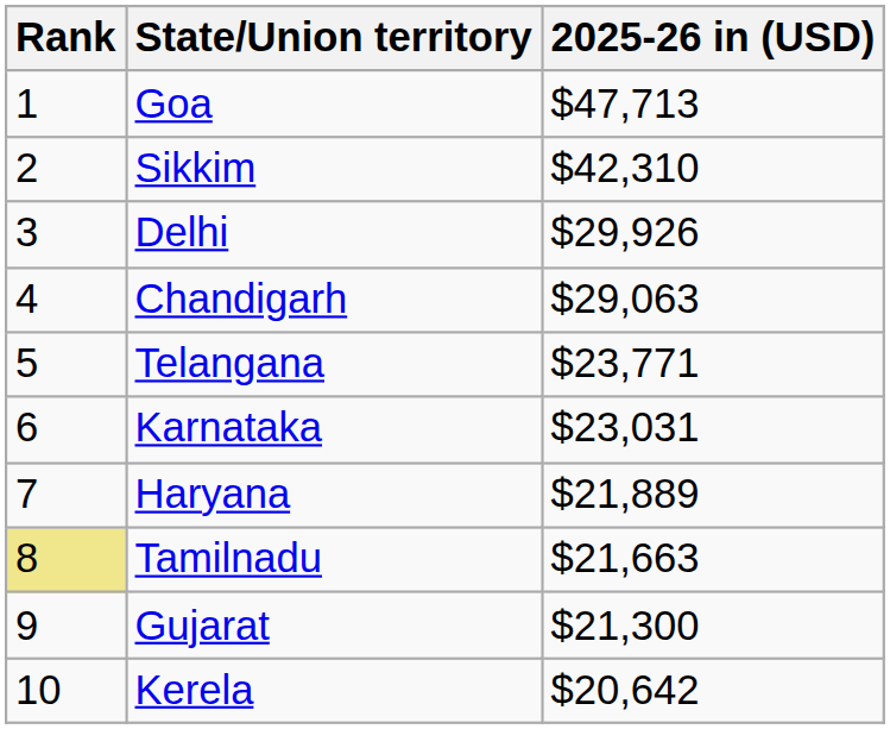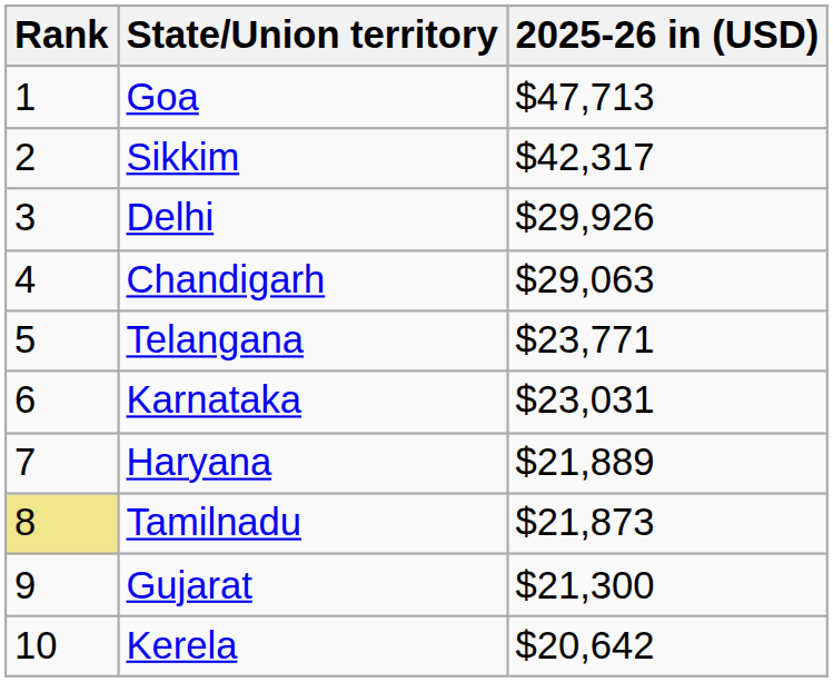Sikkim | 2025-26 in (USD): $42,310 -> $42,317
Tamilnadu | 2025-26 in (USD): $21,663 -> $21,873
